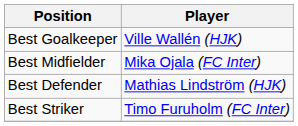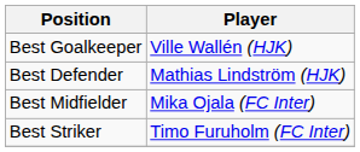rows swapped: Best Defender <-> Best Midfielder
